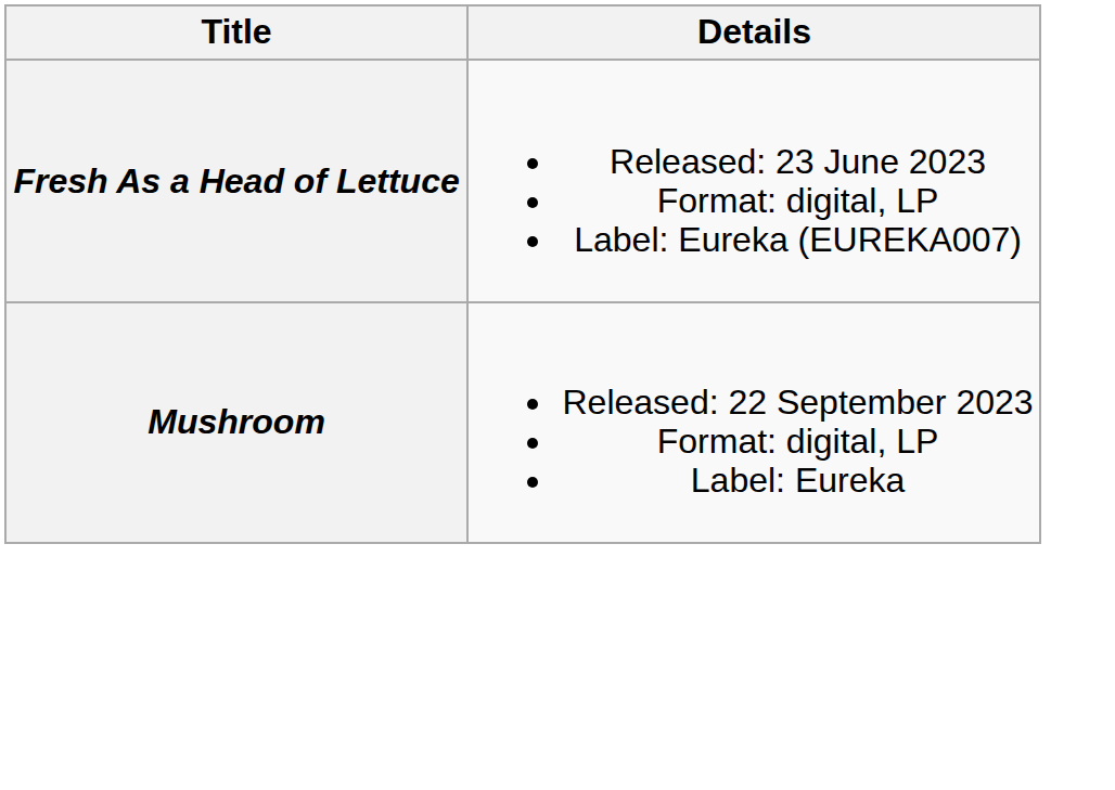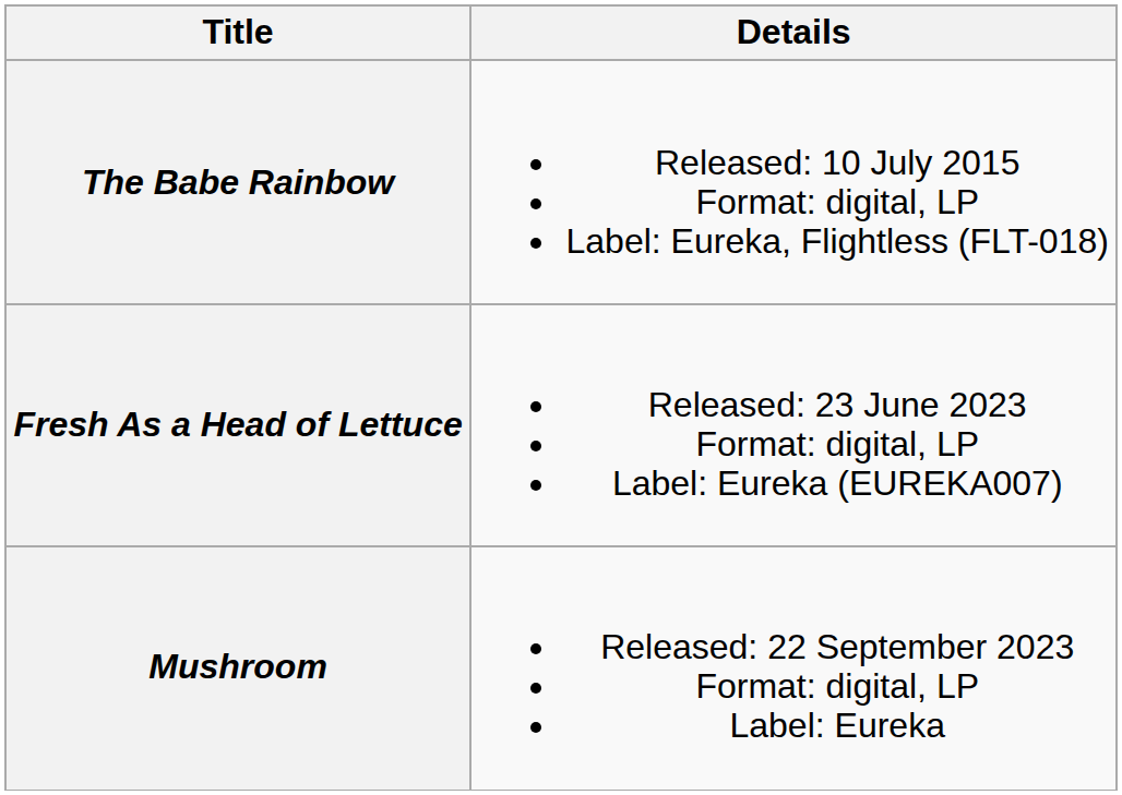+ row: The Babe Rainbow | Released: 10 July 2015 Format: digital, LP Label: Eureka, Flightless (FLT-018)
